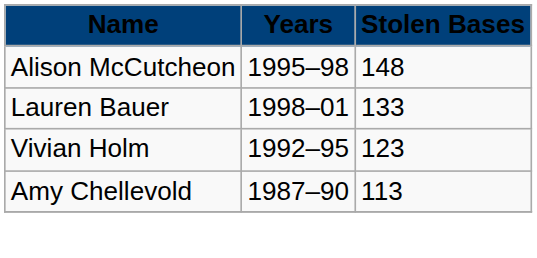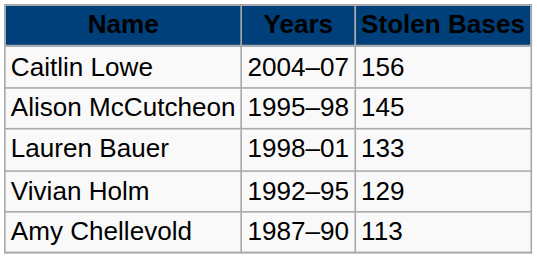+ row: Caitlin Lowe | 2004–07 | 156
Alison McCutcheon | Stolen Bases: 148 -> 145
Vivian Holm | Stolen Bases: 123 -> 129
